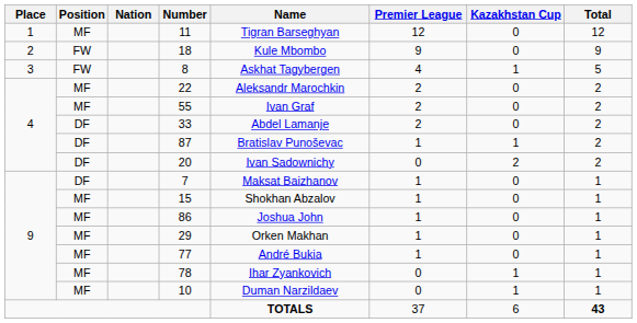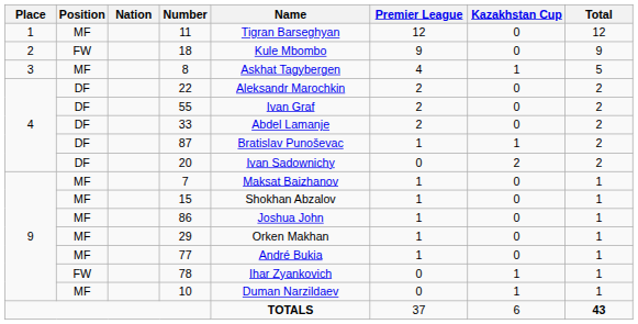8 | Position: FW -> MF
22 | Position: MF -> DF
55 | Position: MF -> DF
7 | Position: DF -> MF
78 | Position: MF -> FW
